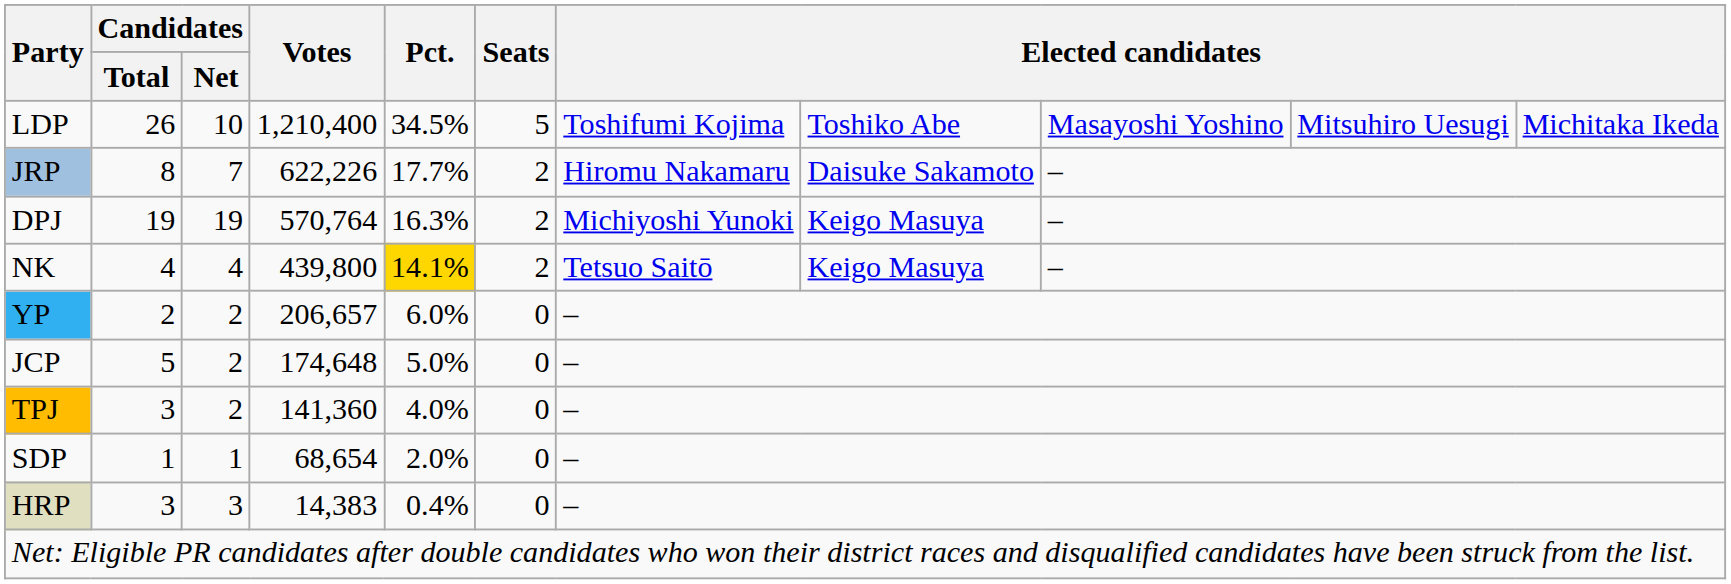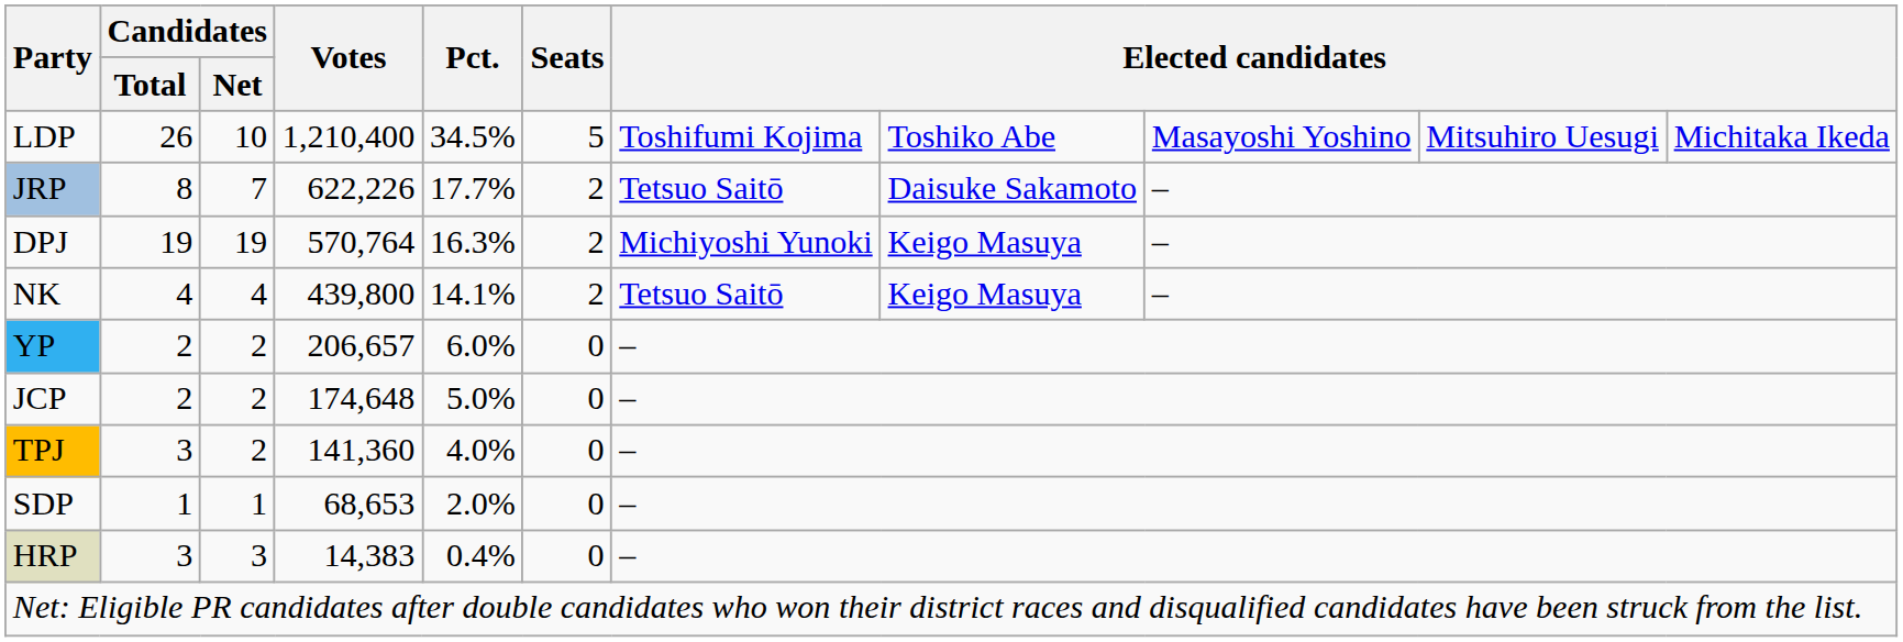JRP | column 7: Hiromu Nakamaru -> Tetsuo Saitō
NK | Pct.: gold background -> no background
JCP | Candidates / Total: 5 -> 2
SDP | Votes: 68,654 -> 68,653
